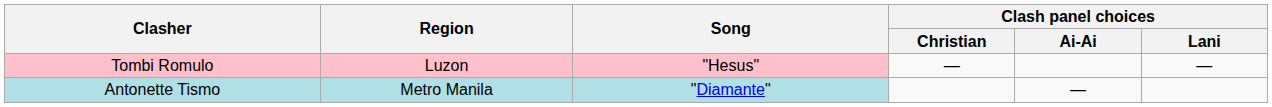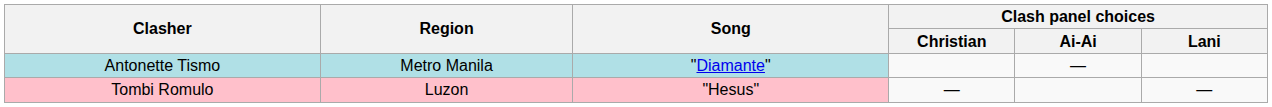rows swapped: Tombi Romulo <-> Antonette Tismo
